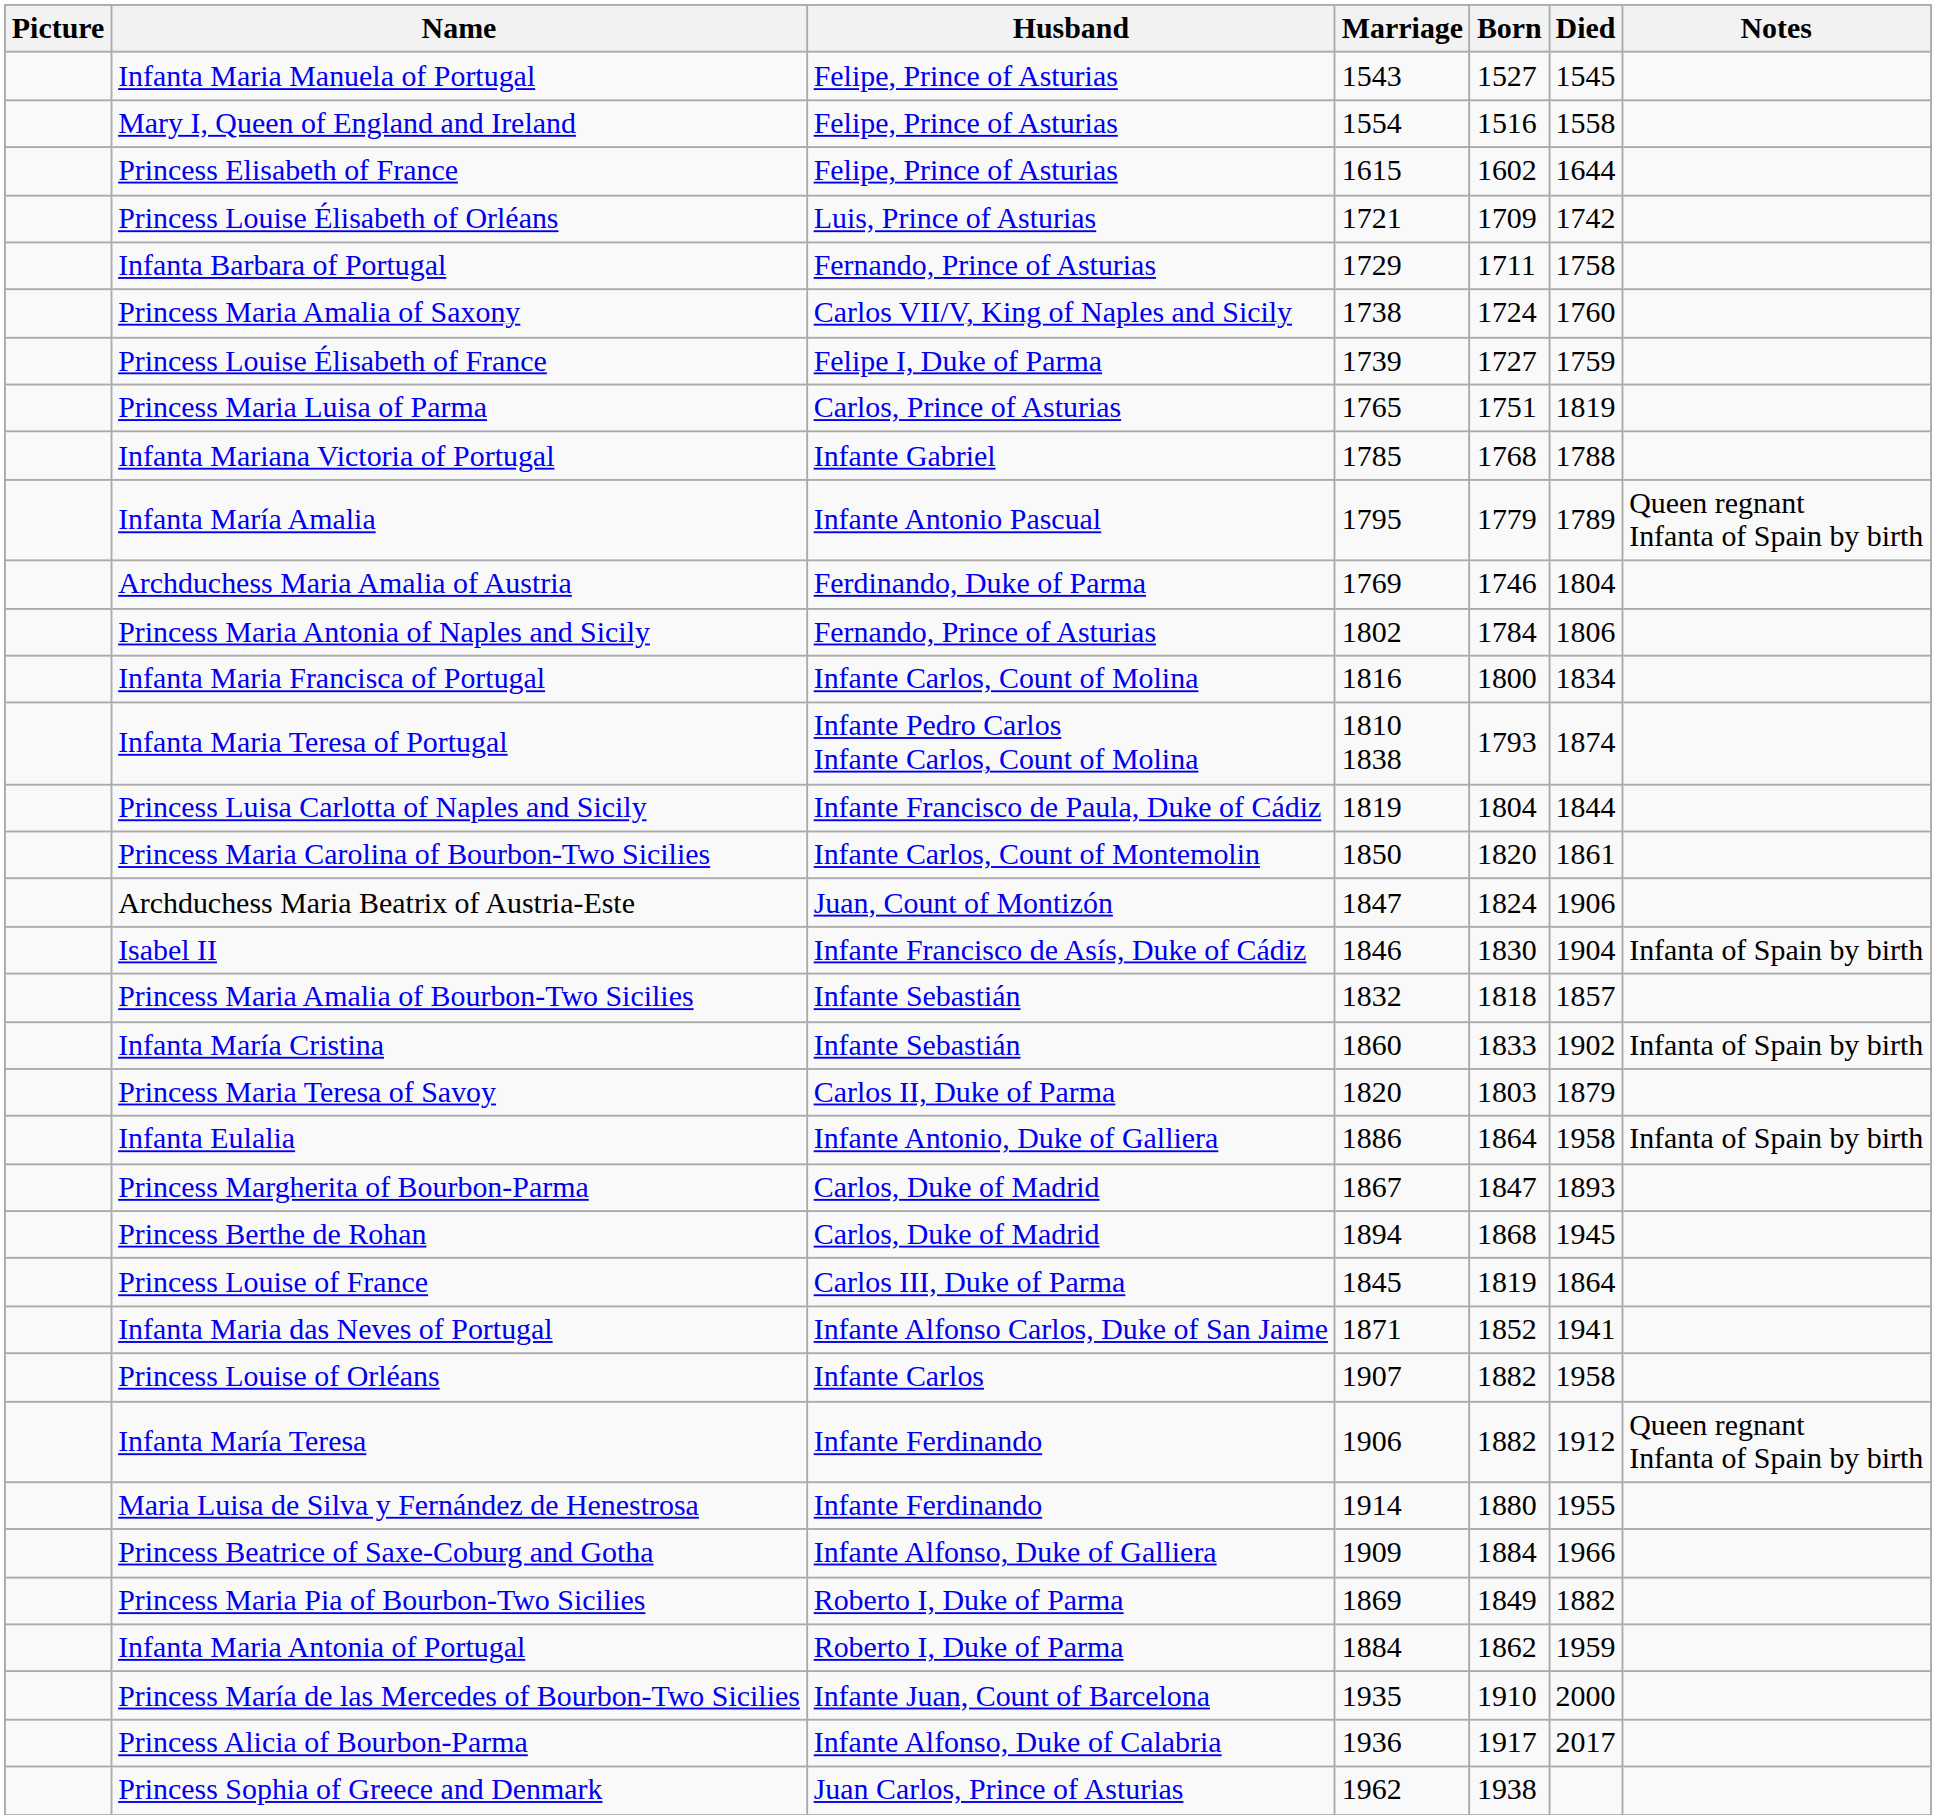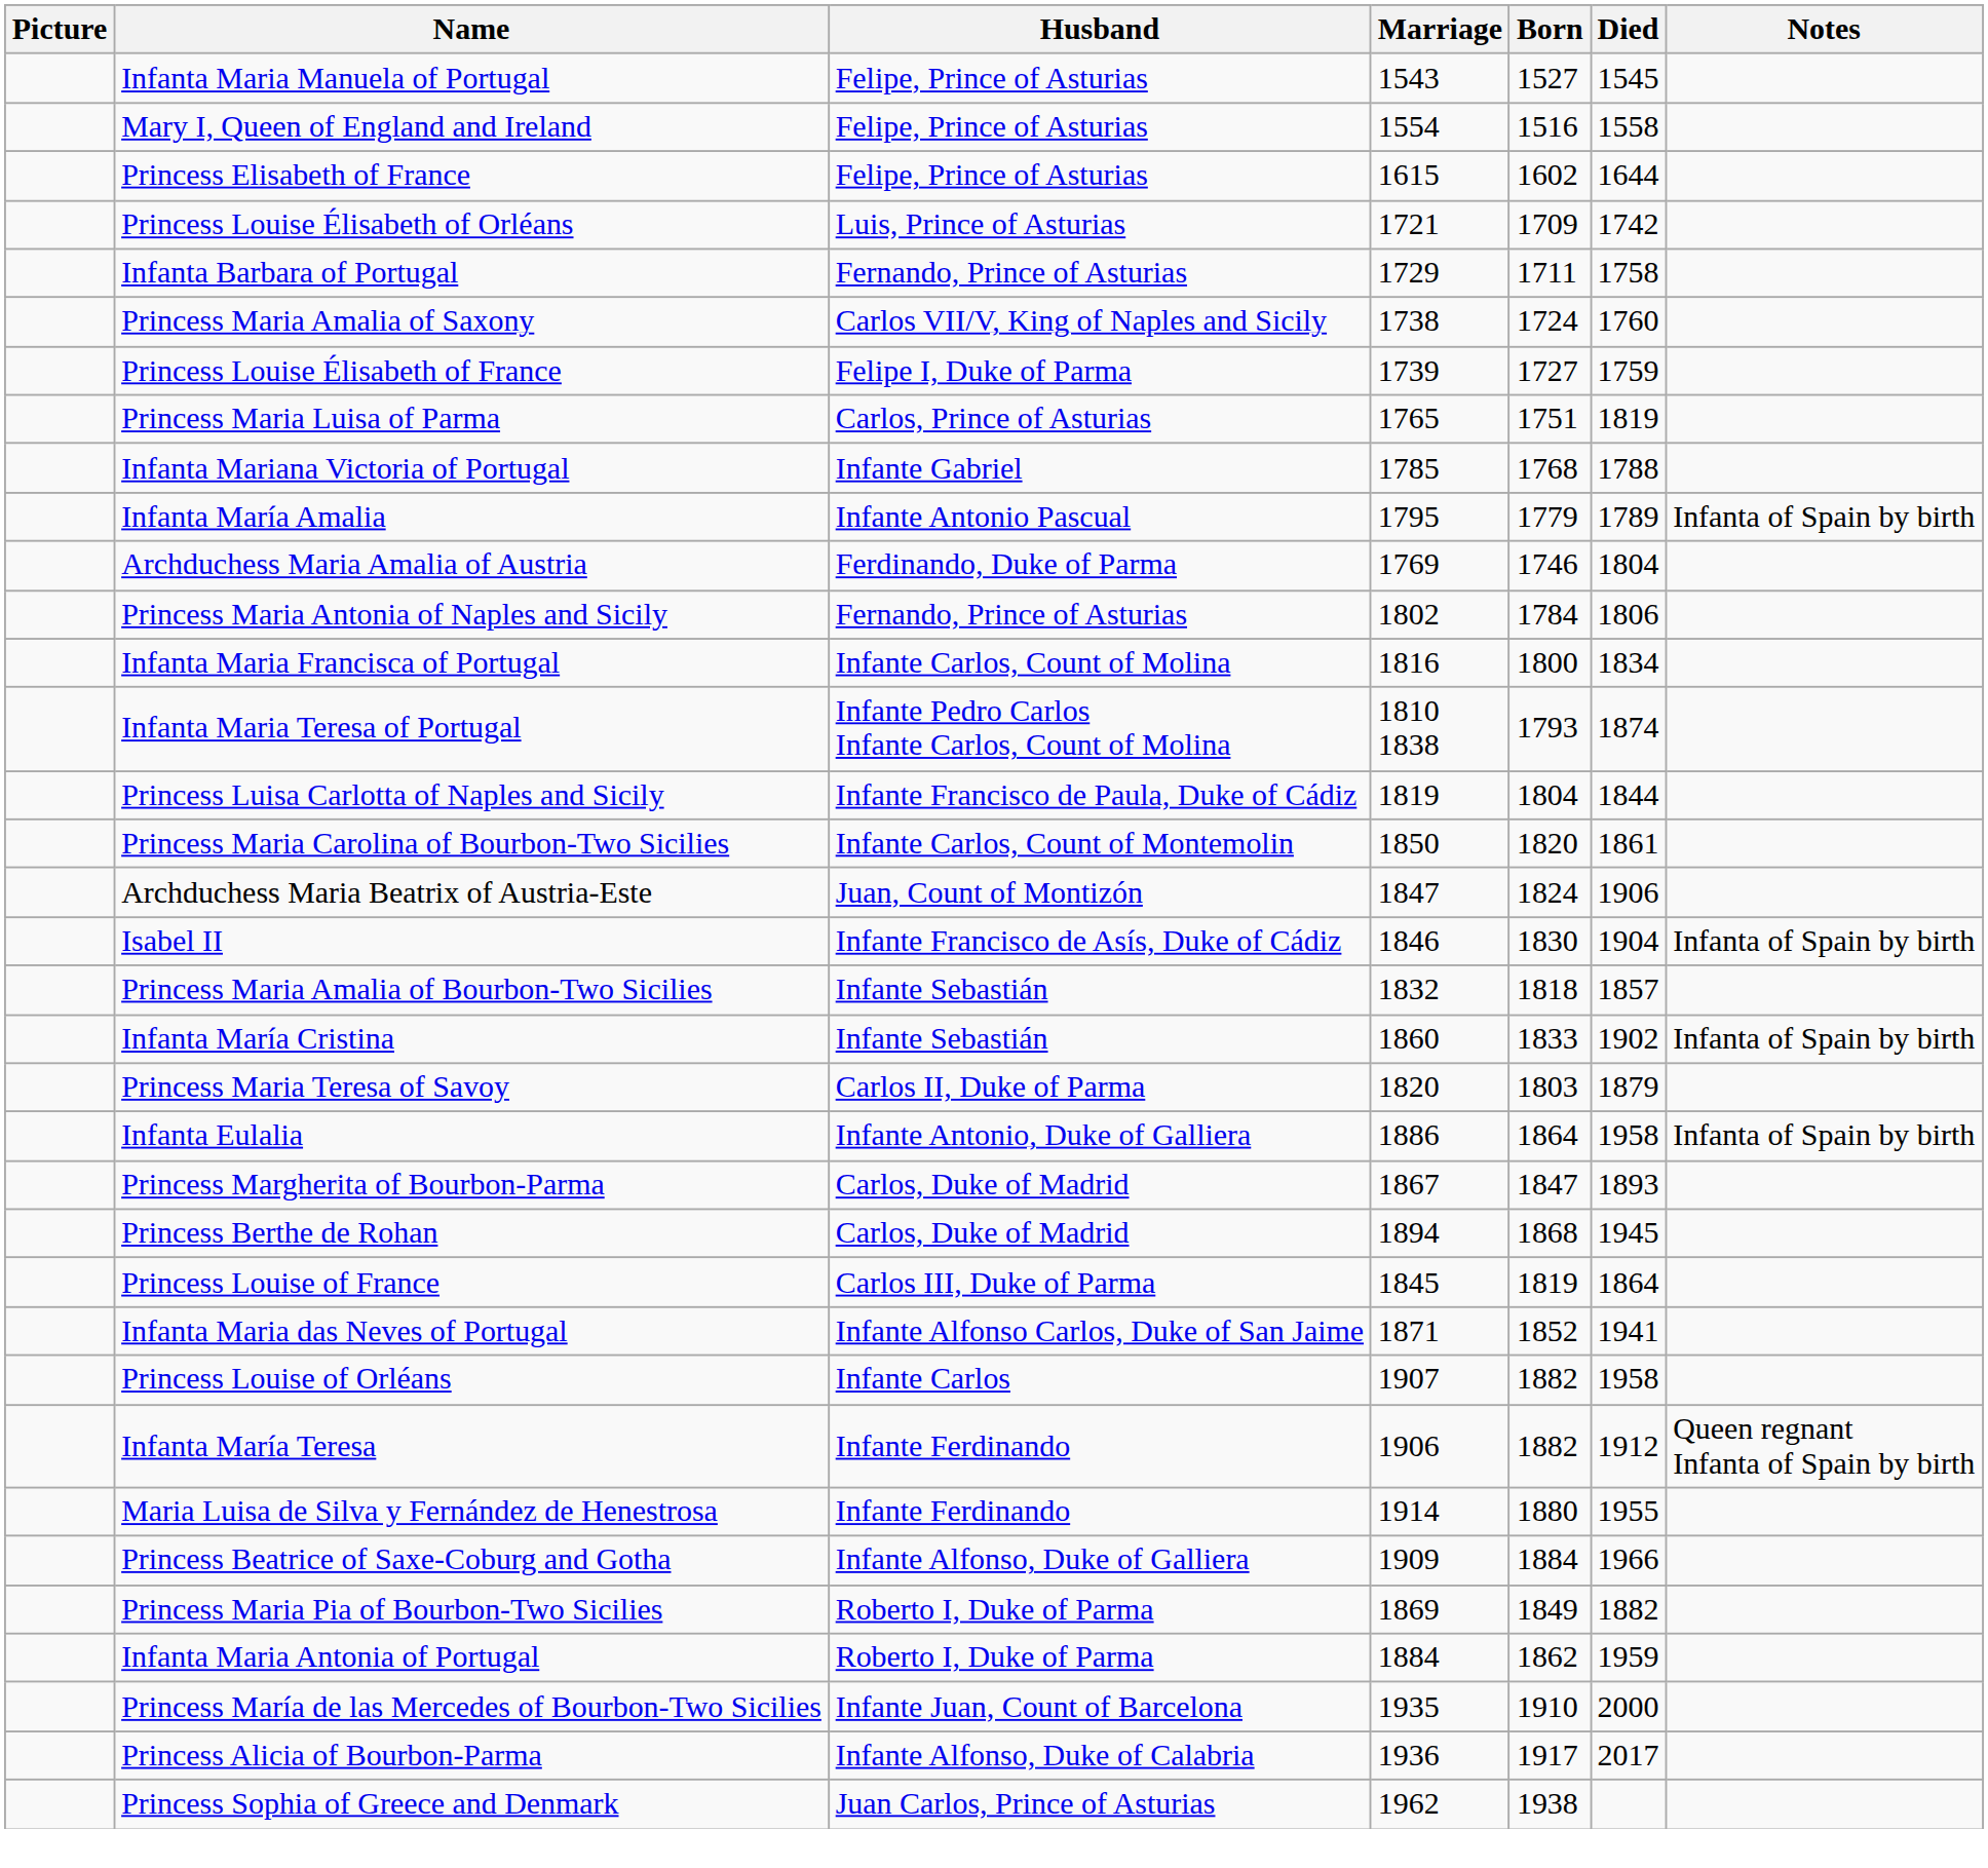Infanta María Amalia | Notes: Queen regnant Infanta of Spain by birth -> Infanta of Spain by birth
